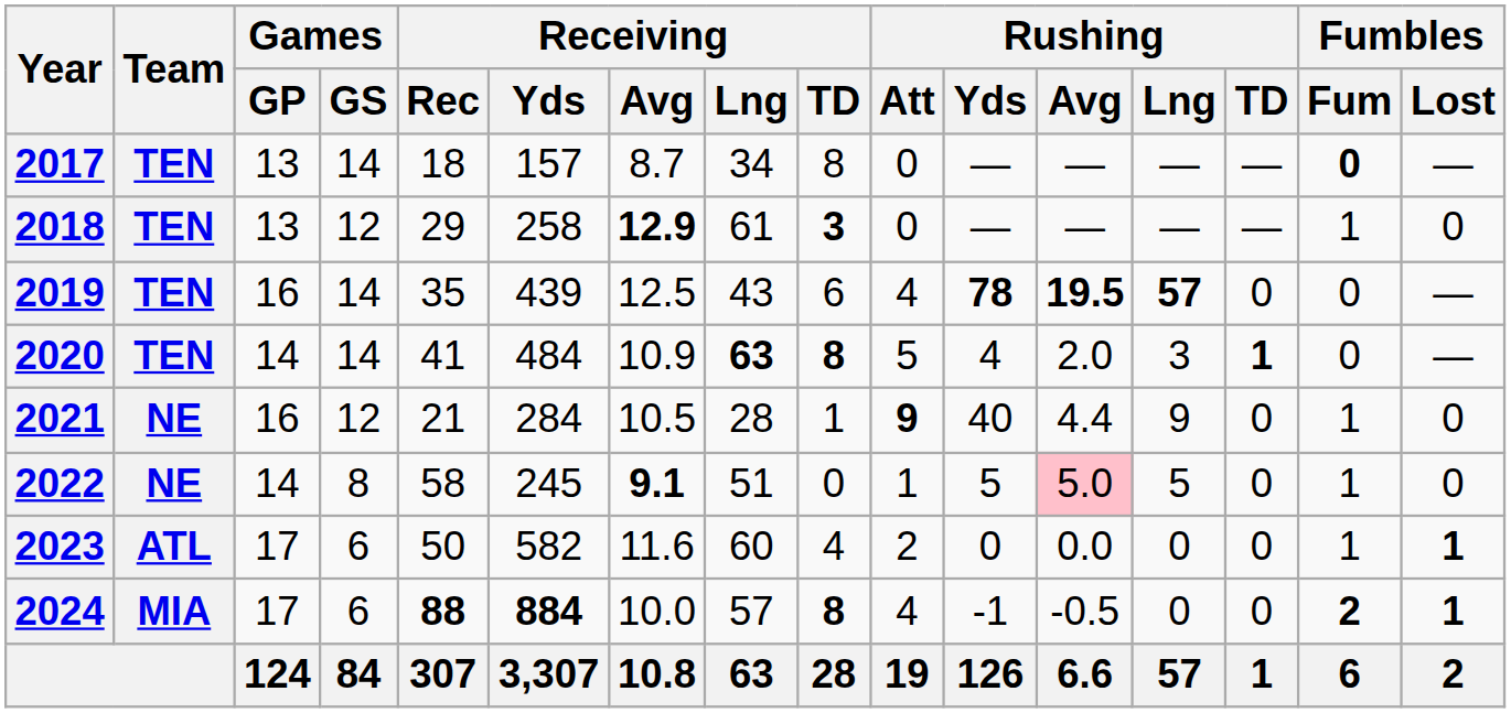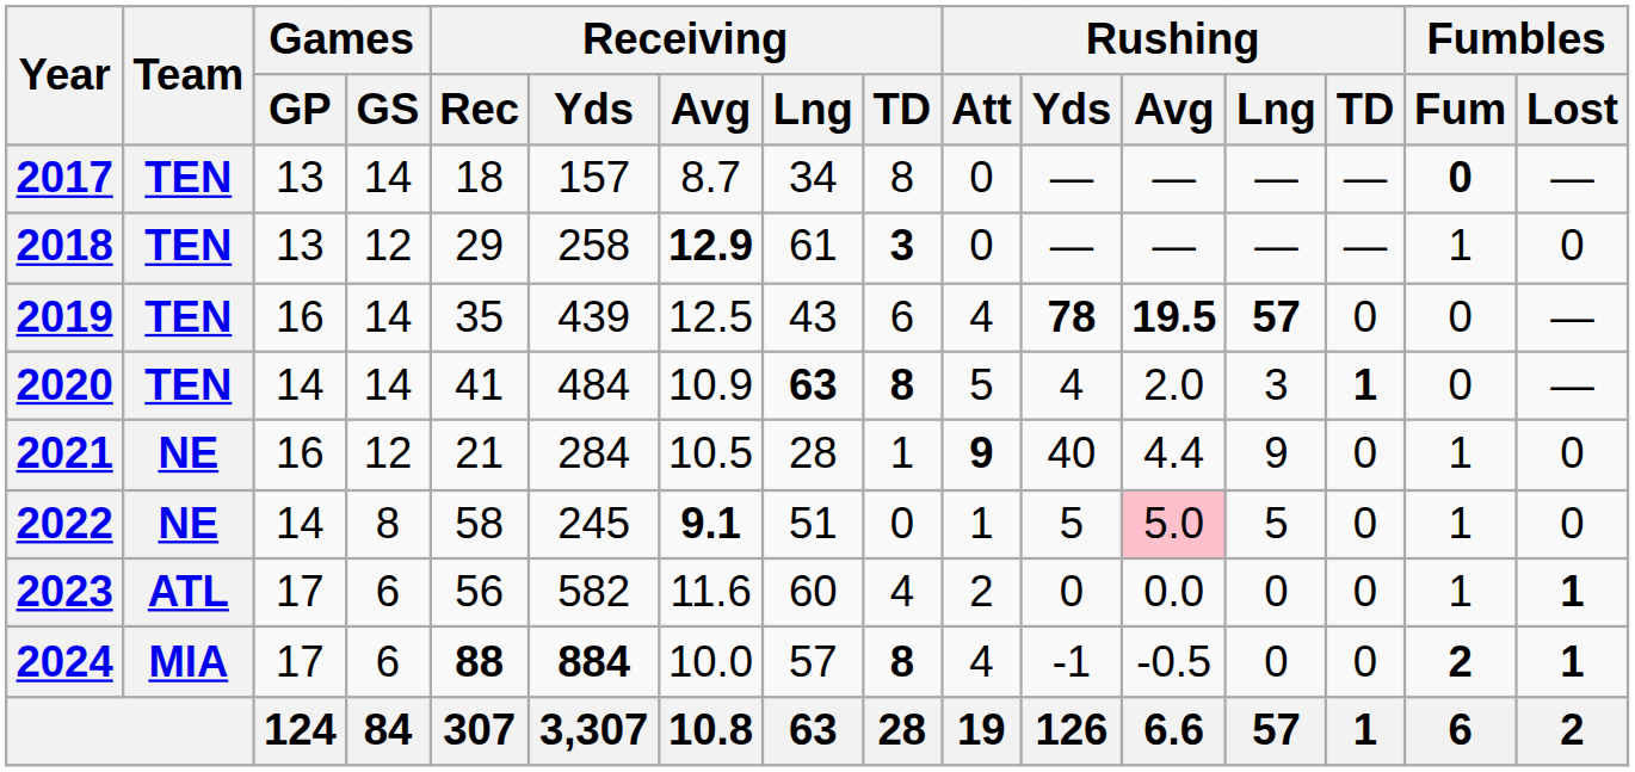2023 | Receiving / Rec: 50 -> 56
